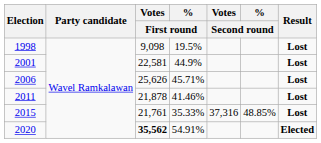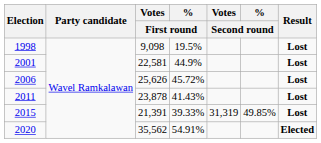2006 | % / First round: 45.71% -> 45.72%
2011 | Votes / First round: 21,878 -> 23,878
2011 | % / First round: 41.46% -> 41.43%
2015 | Votes / First round: 21,761 -> 21,391
2015 | % / First round: 35.33% -> 39.33%
2015 | Votes / Second round: 37,316 -> 31,319
2015 | % / Second round: 48.85% -> 49.85%
2020 | Votes / First round: bold -> normal
